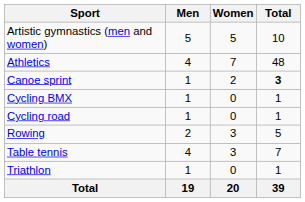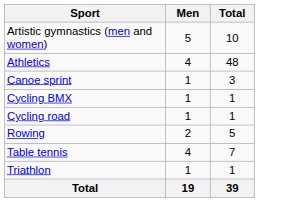- column: Women | 5 | 7 | 2 | 0 | 0 | 3 | 3 | 0 | 20
Canoe sprint | Total: bold -> normal
